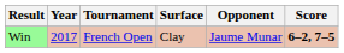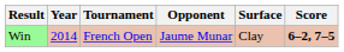columns swapped: Surface <-> Opponent
Win | Year: 2017 -> 2014
